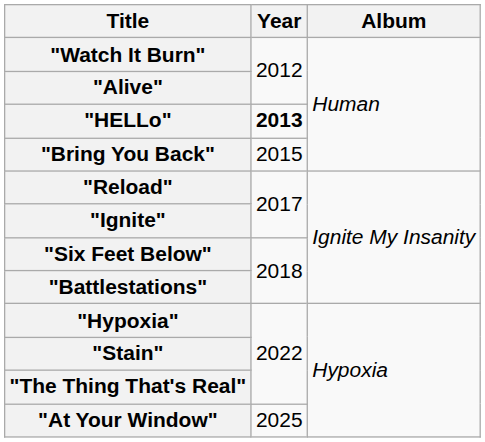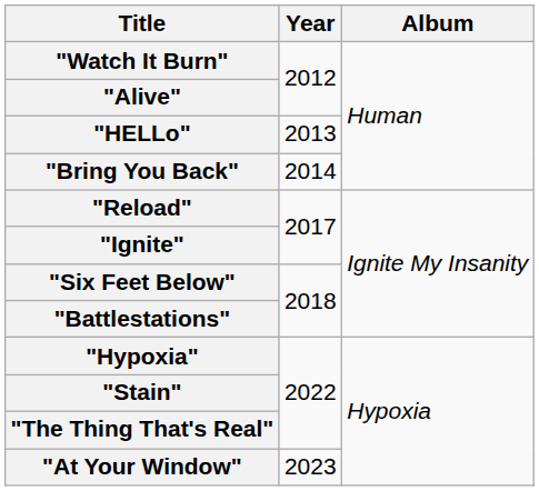"HELLo" | Year: bold -> normal
"Bring You Back" | Year: 2015 -> 2014
"At Your Window" | Year: 2025 -> 2023
